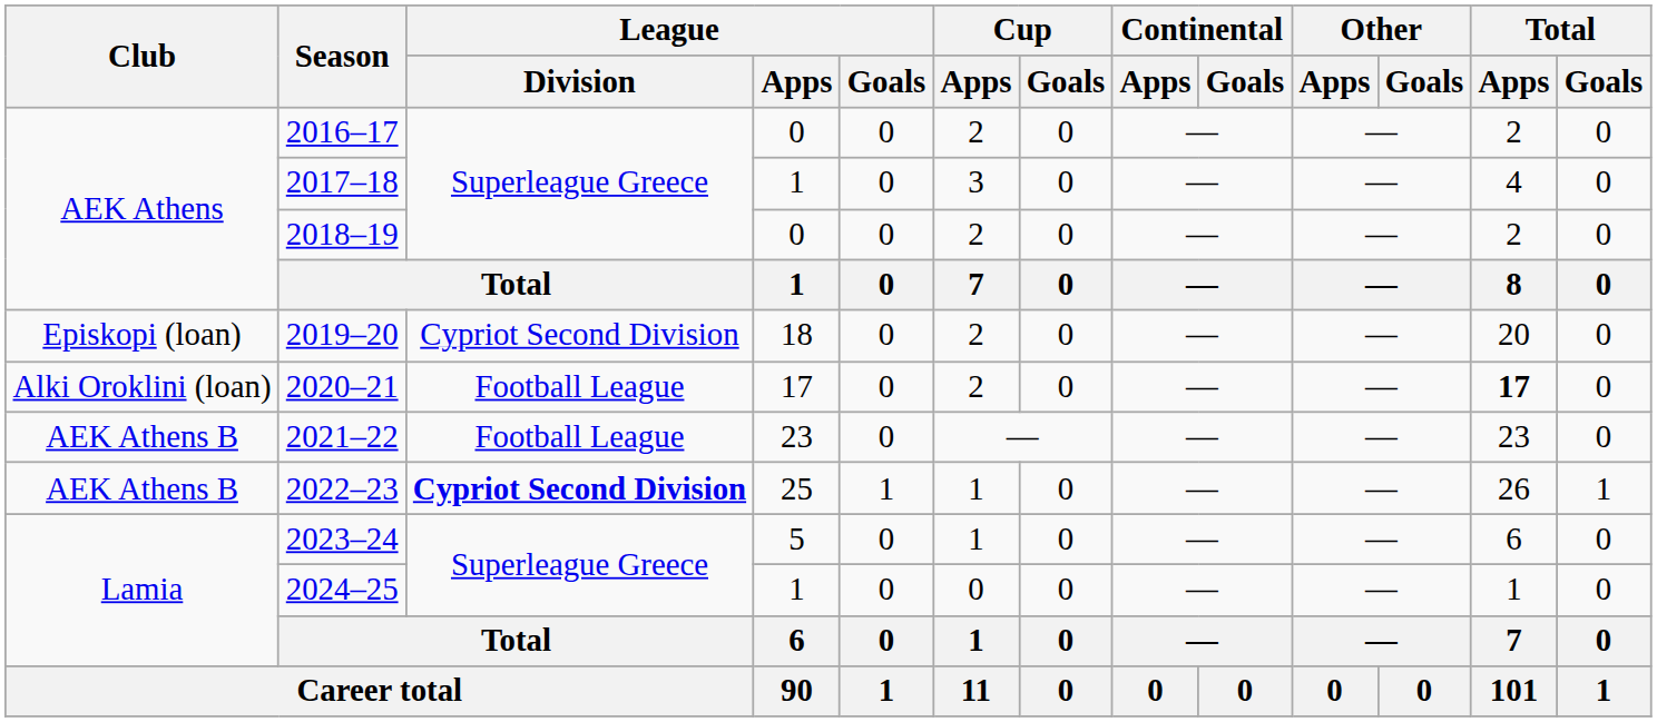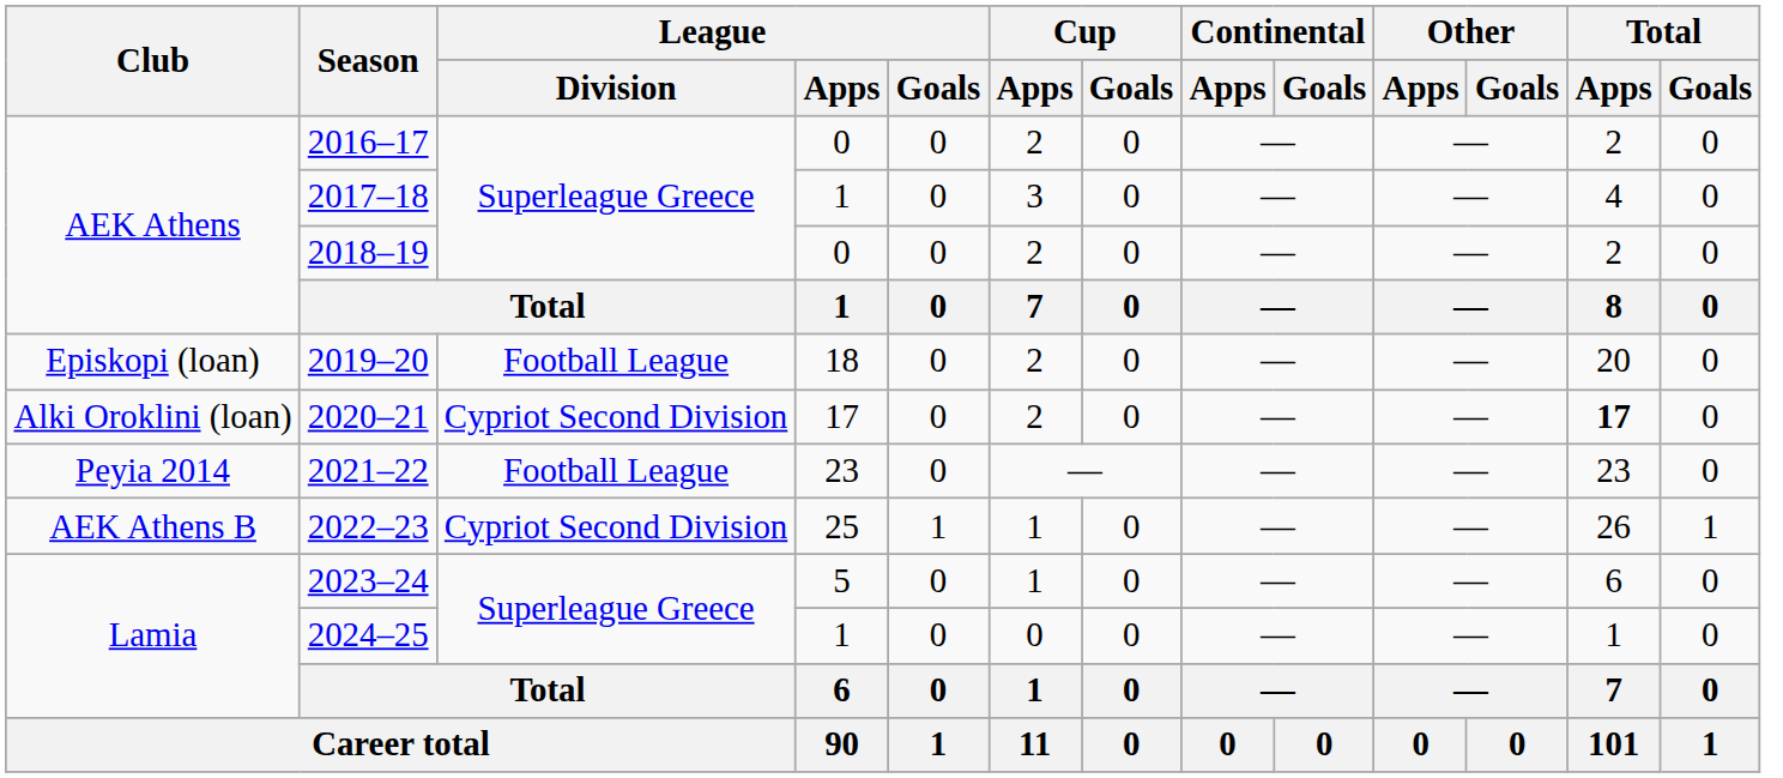2019–20 | League / Division: Cypriot Second Division -> Football League
2020–21 | League / Division: Football League -> Cypriot Second Division
2021–22 | Club: AEK Athens B -> Peyia 2014
2022–23 | League / Division: bold -> normal
